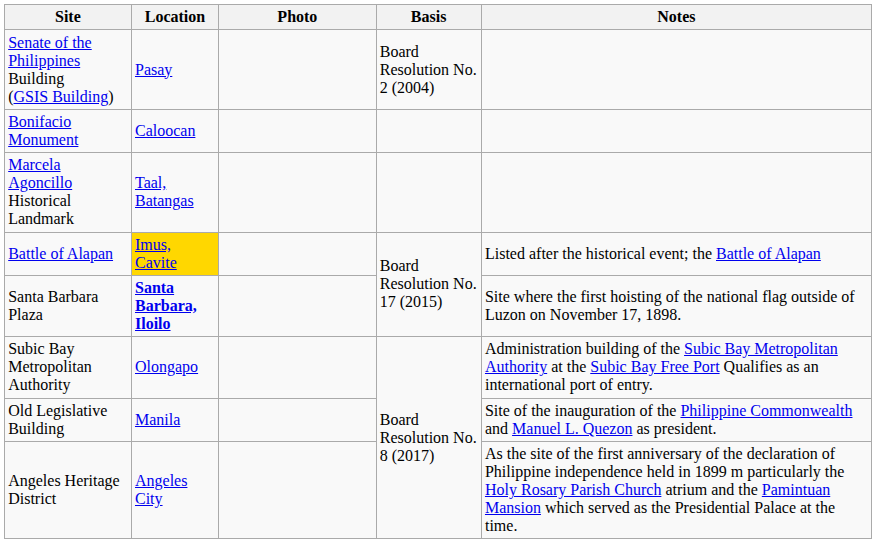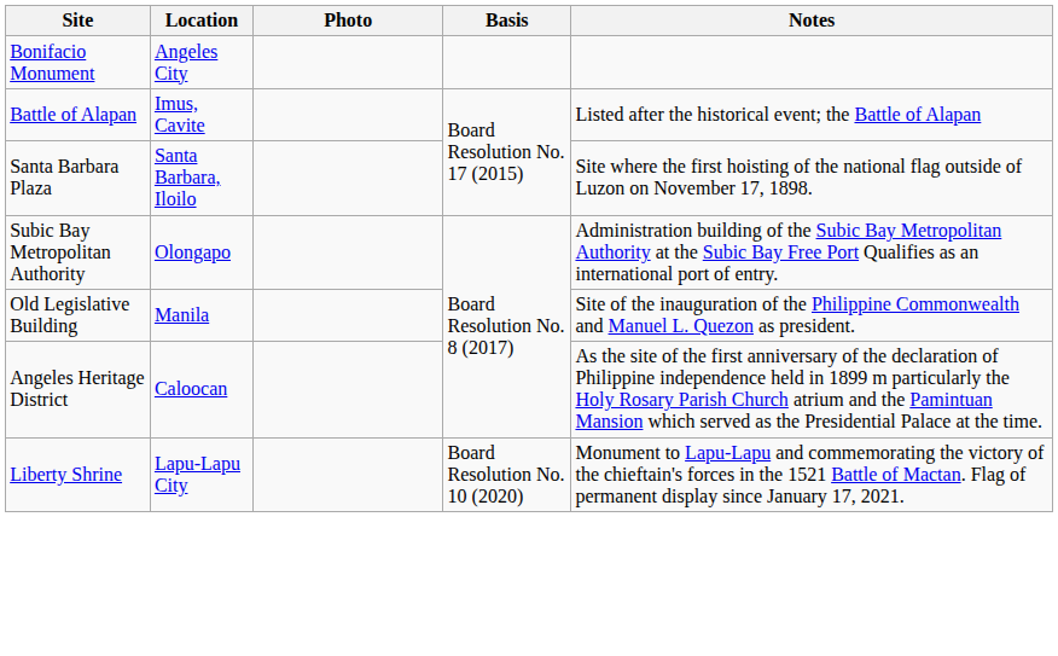- row: Senate of the Philippines Building (GSIS Building) | Pasay | Board Resolution No. 2 (2004)
Bonifacio Monument | Location: Caloocan -> Angeles City
- row: Marcela Agoncillo Historical Landmark | Taal, Batangas
Battle of Alapan | Location: gold background -> no background
Santa Barbara Plaza | Location: bold -> normal
Angeles Heritage District | Location: Angeles City -> Caloocan
+ row: Liberty Shrine | Lapu-Lapu City | Board Resolution No. 10 (2020) | Monument to Lapu-Lapu and commemorating the victory of the chieftain's forces in the 1521 Battle of Mactan. Flag of permanent display since January 17, 2021.
